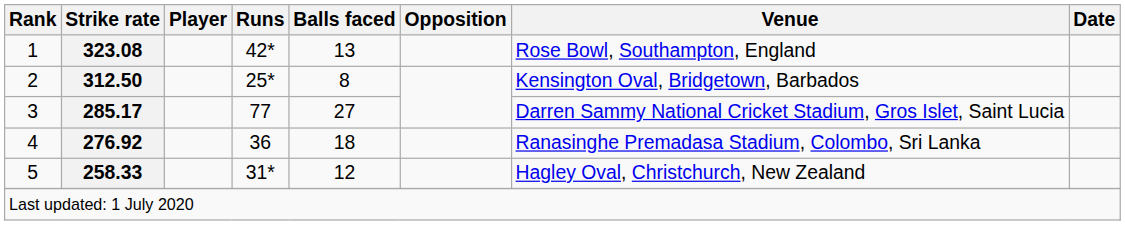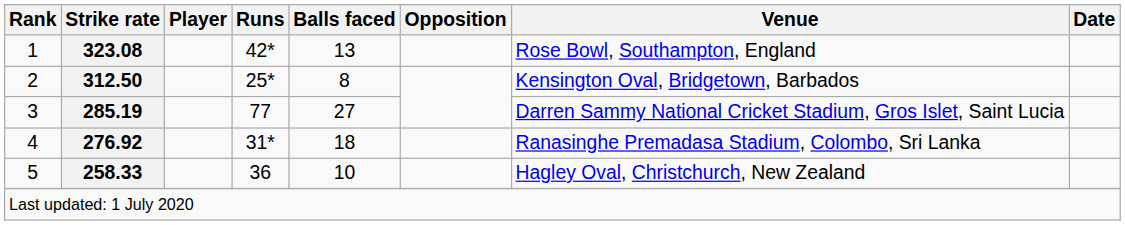3 | Strike rate: 285.17 -> 285.19
4 | Runs: 36 -> 31*
5 | Runs: 31* -> 36
5 | Balls faced: 12 -> 10
